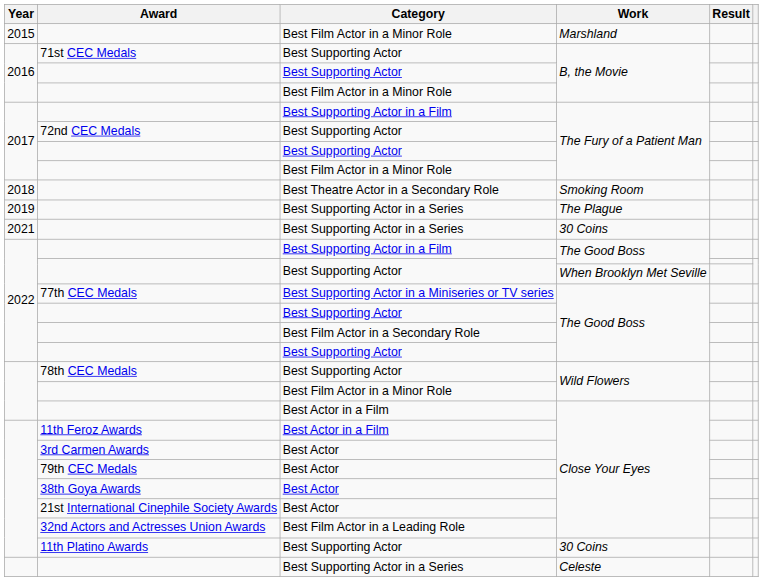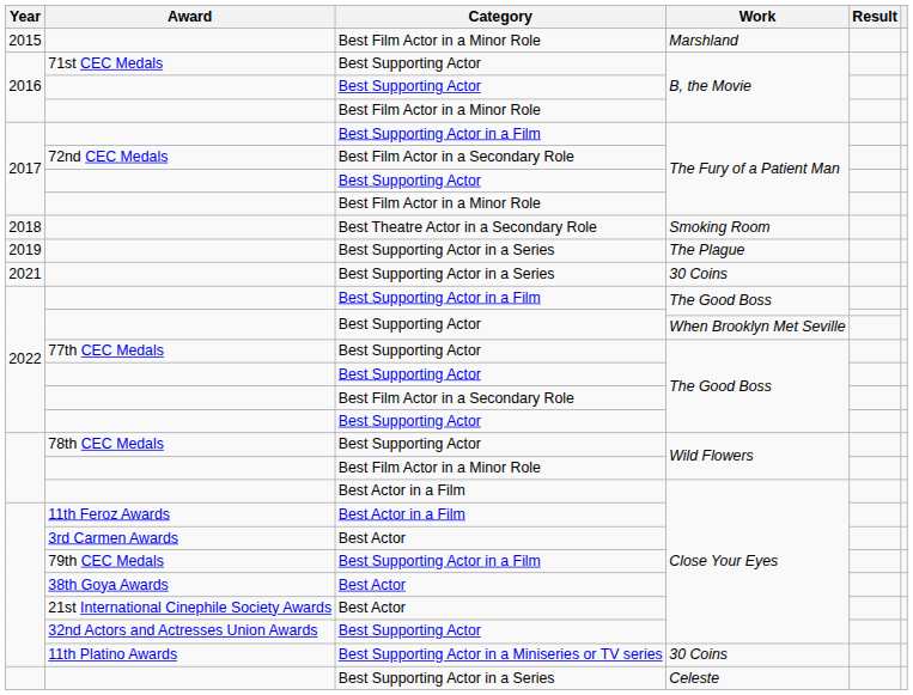72nd CEC Medals | Category: Best Supporting Actor -> Best Film Actor in a Secondary Role
77th CEC Medals | Category: Best Supporting Actor in a Miniseries or TV series -> Best Supporting Actor
79th CEC Medals | Category: Best Actor -> Best Supporting Actor in a Film
32nd Actors and Actresses Union Awards | Category: Best Film Actor in a Leading Role -> Best Supporting Actor
11th Platino Awards | Category: Best Supporting Actor -> Best Supporting Actor in a Miniseries or TV series
